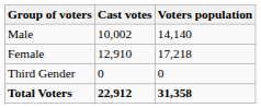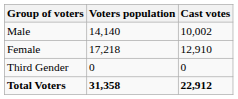columns swapped: Voters population <-> Cast votes
